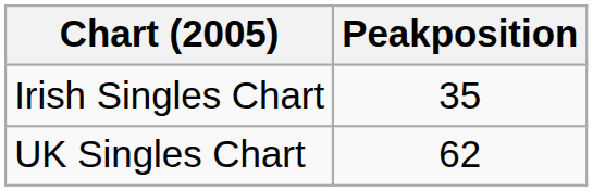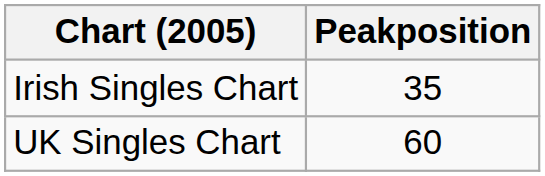UK Singles Chart | Peakposition: 62 -> 60
